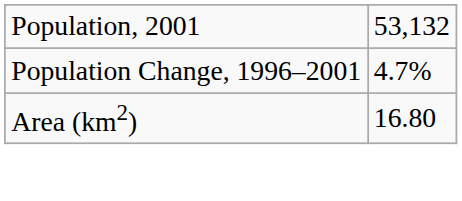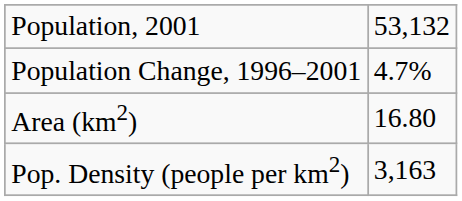+ row: Pop. Density (people per km2) | 3,163
